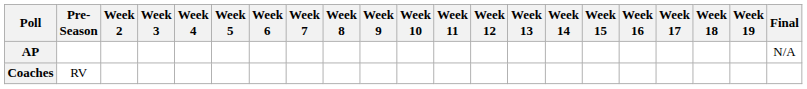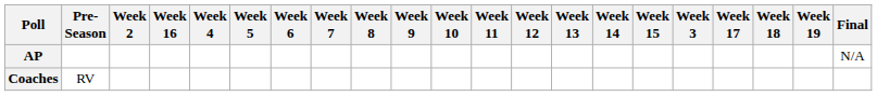columns swapped: Week 3 <-> Week 16
